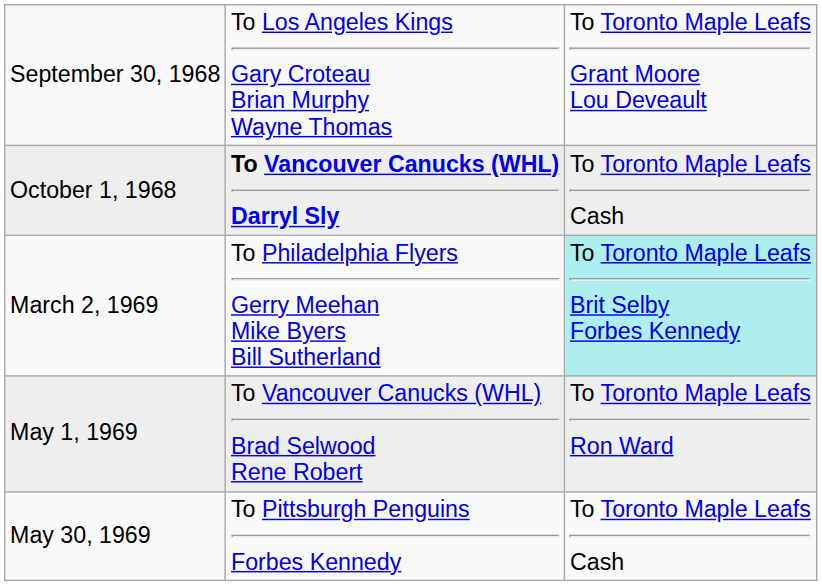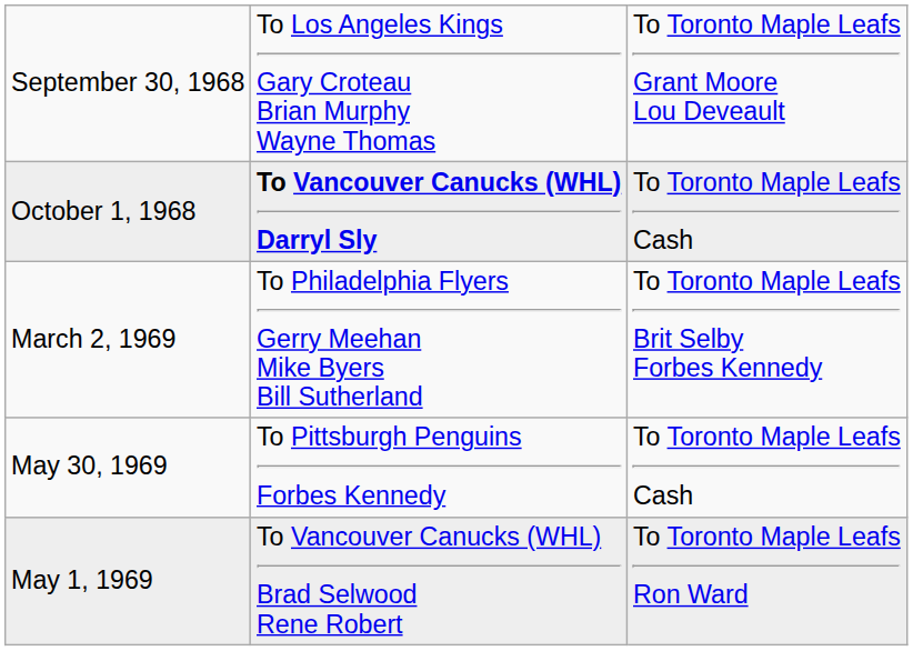March 2, 1969 | column 3: paleturquoise background -> no background
rows swapped: May 1, 1969 <-> May 30, 1969
